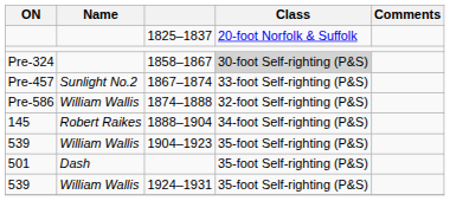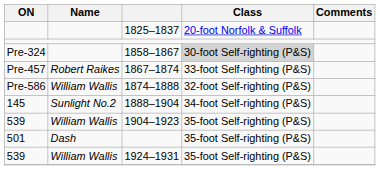1867–1874 | Name: Sunlight No.2 -> Robert Raikes
1888–1904 | Name: Robert Raikes -> Sunlight No.2
